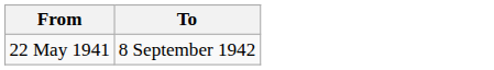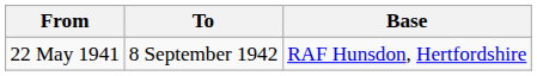+ column: Base | RAF Hunsdon, Hertfordshire
